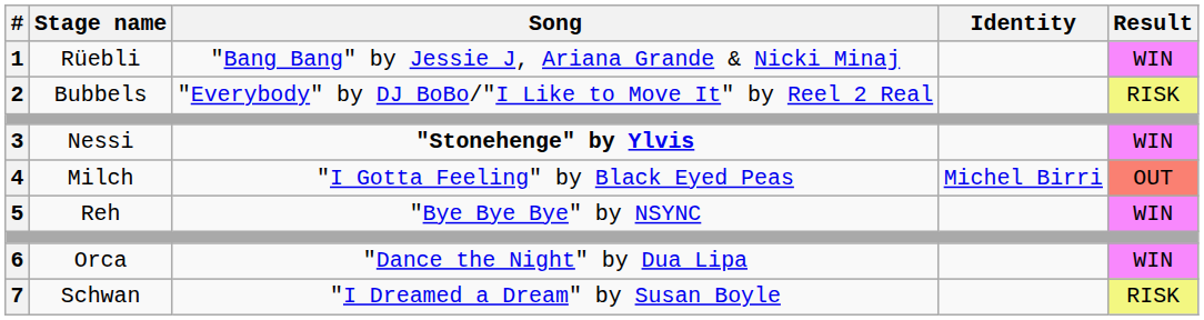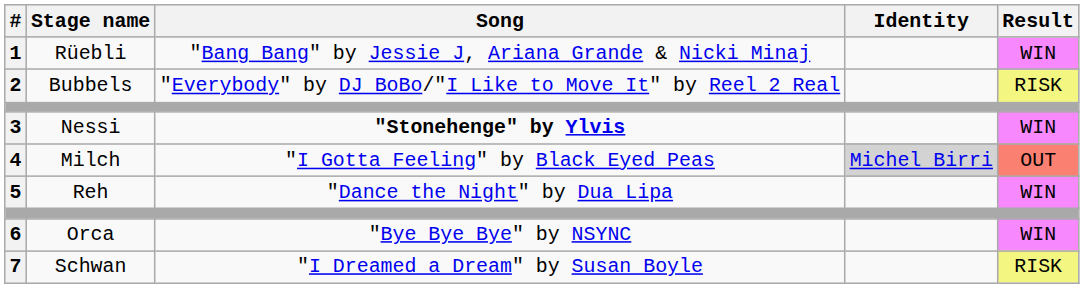4 | Identity: no background -> lightgrey background
5 | Song: "Bye Bye Bye" by NSYNC -> "Dance the Night" by Dua Lipa
6 | Song: "Dance the Night" by Dua Lipa -> "Bye Bye Bye" by NSYNC
